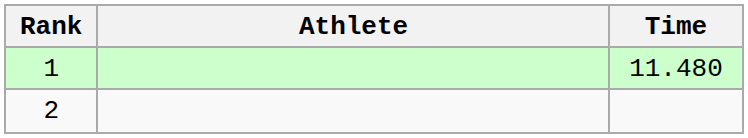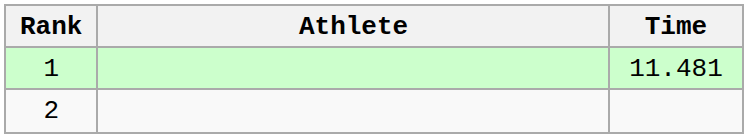1 | Time: 11.480 -> 11.481
